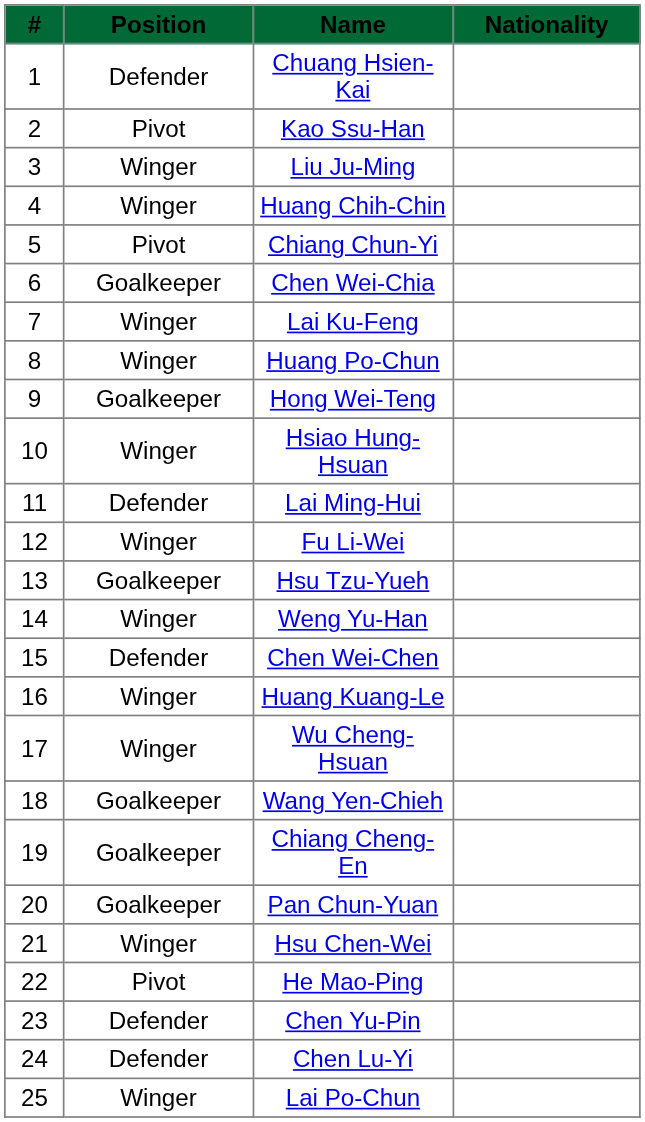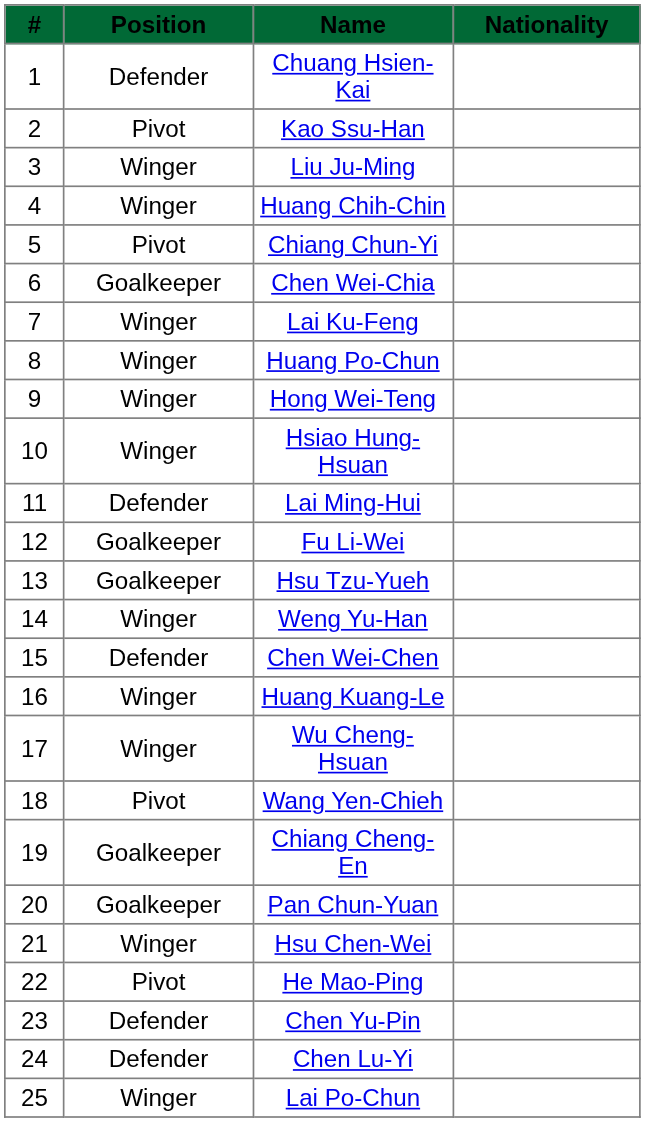Hong Wei-Teng | Position: Goalkeeper -> Winger
Fu Li-Wei | Position: Winger -> Goalkeeper
Wang Yen-Chieh | Position: Goalkeeper -> Pivot
